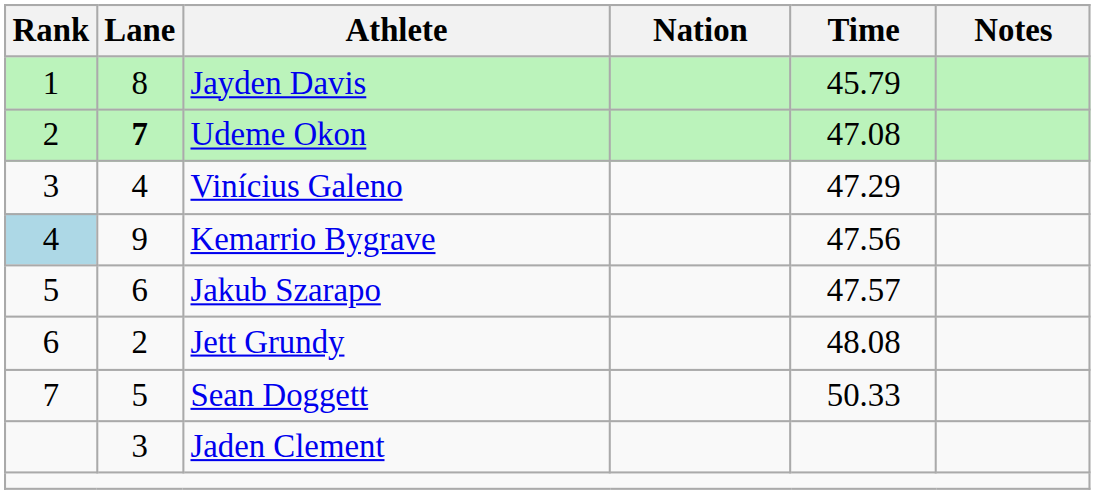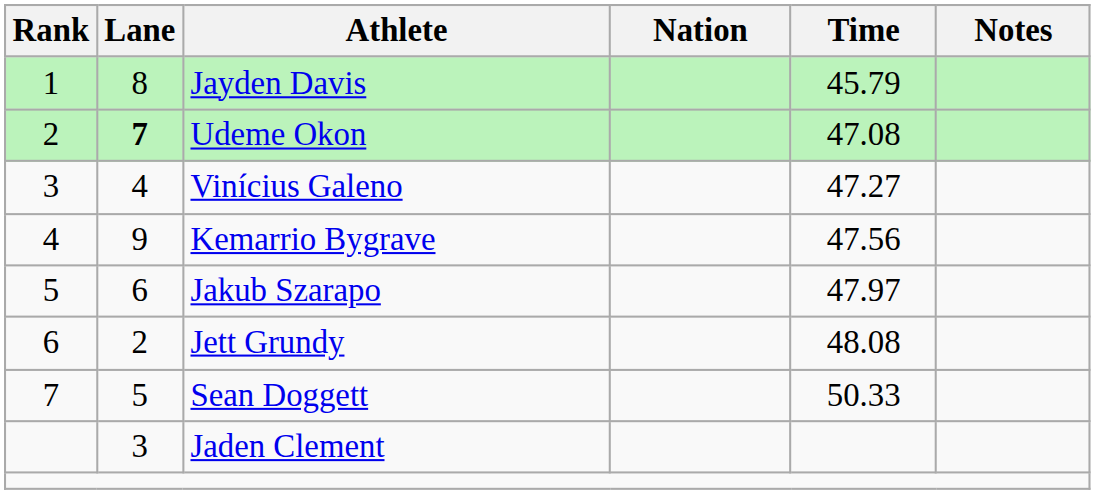Vinícius Galeno | Time: 47.29 -> 47.27
Kemarrio Bygrave | Rank: lightblue background -> no background
Jakub Szarapo | Time: 47.57 -> 47.97
